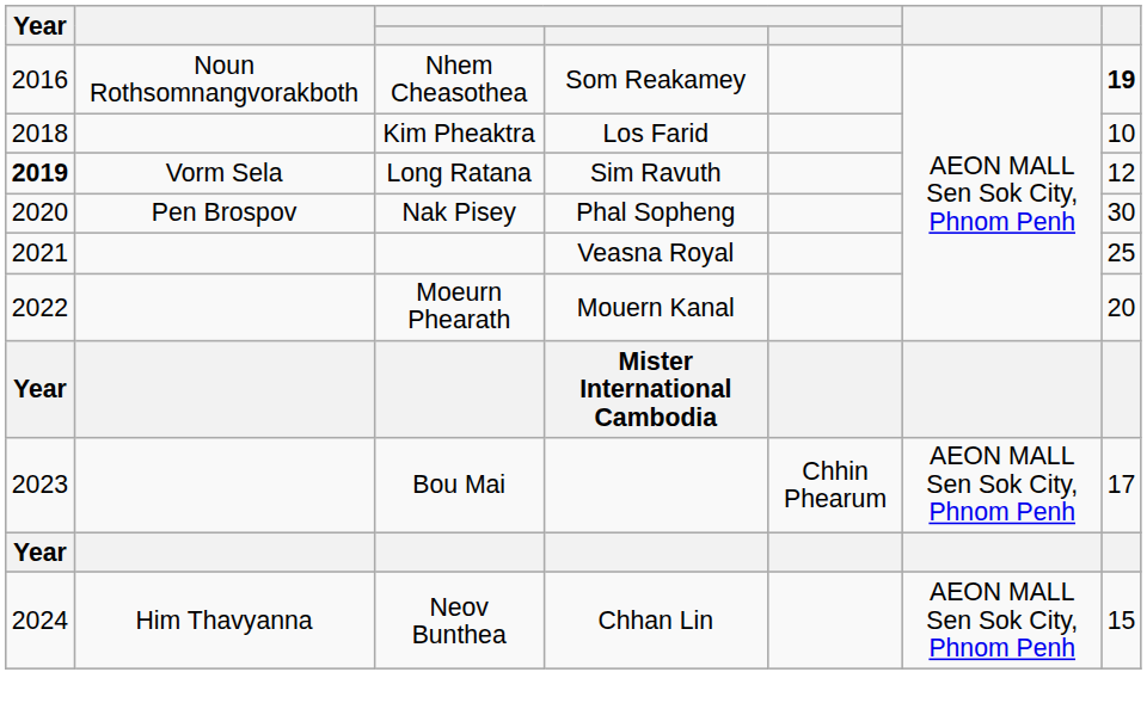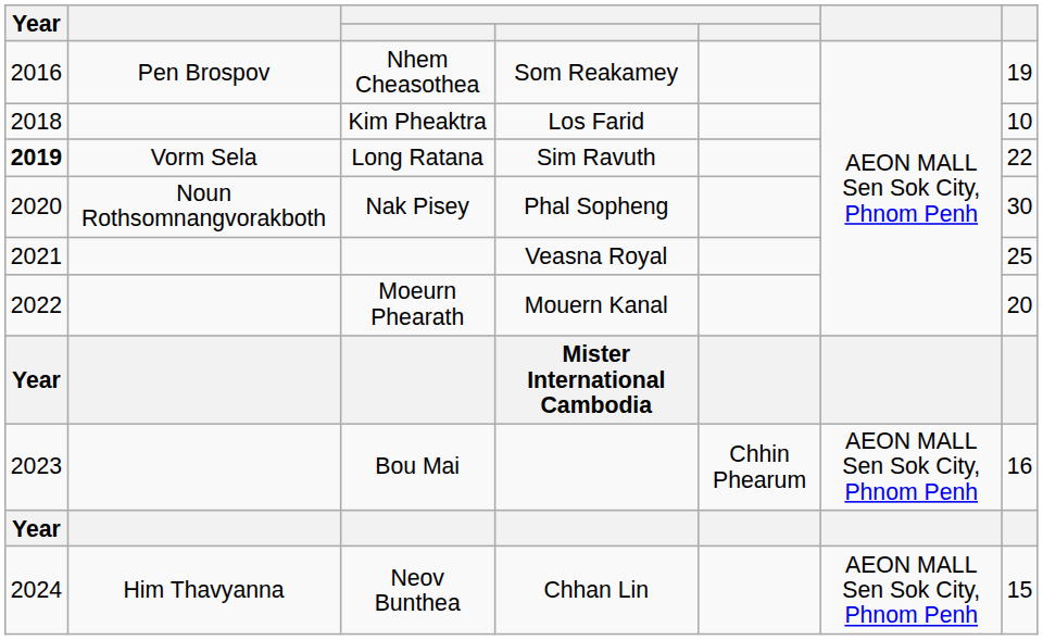Nhem Cheasothea | column 2: Noun Rothsomnangvorakboth -> Pen Brospov
Nhem Cheasothea | column 7: bold -> normal
Long Ratana | column 7: 12 -> 22
Nak Pisey | column 2: Pen Brospov -> Noun Rothsomnangvorakboth
Bou Mai | column 7: 17 -> 16
